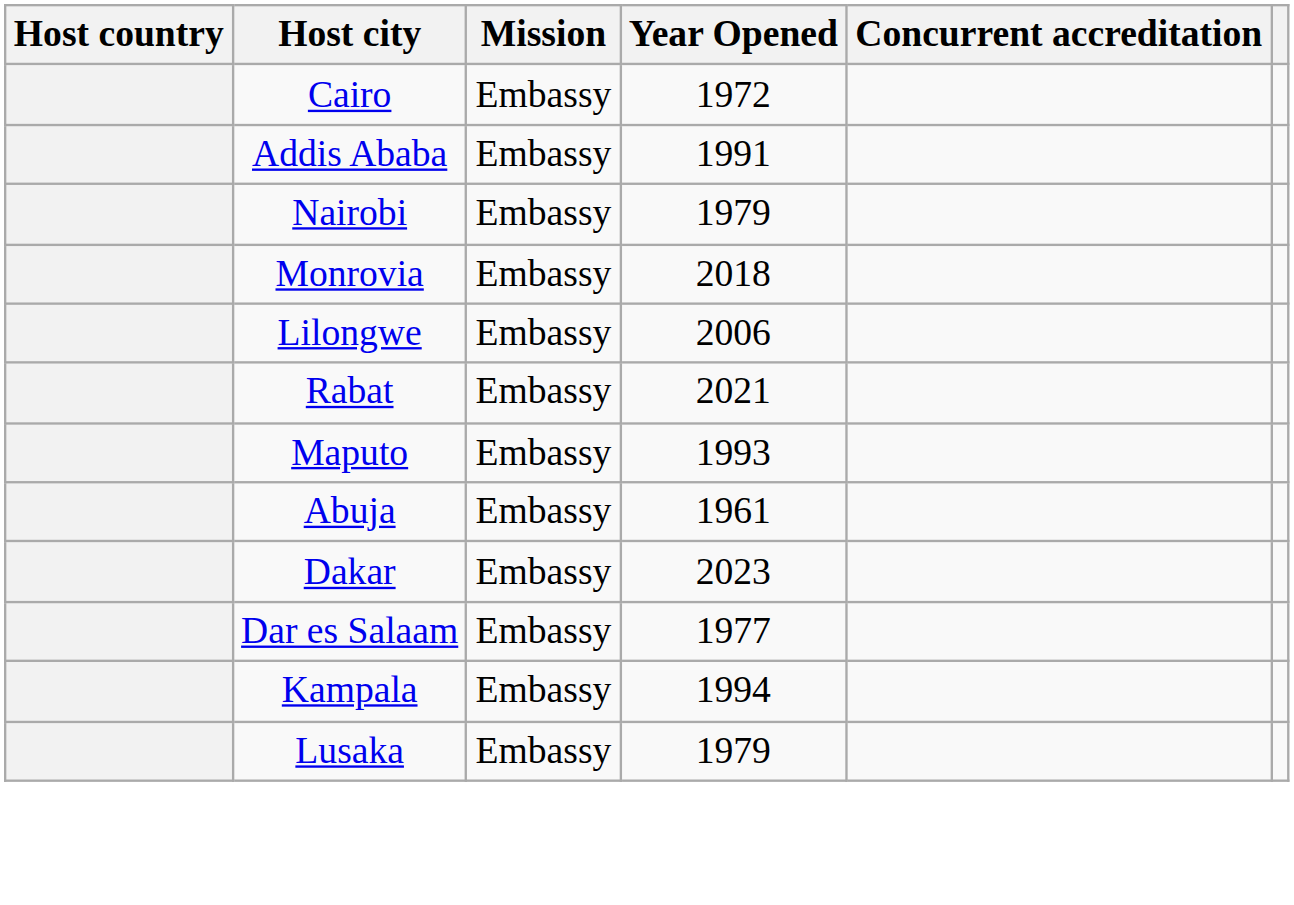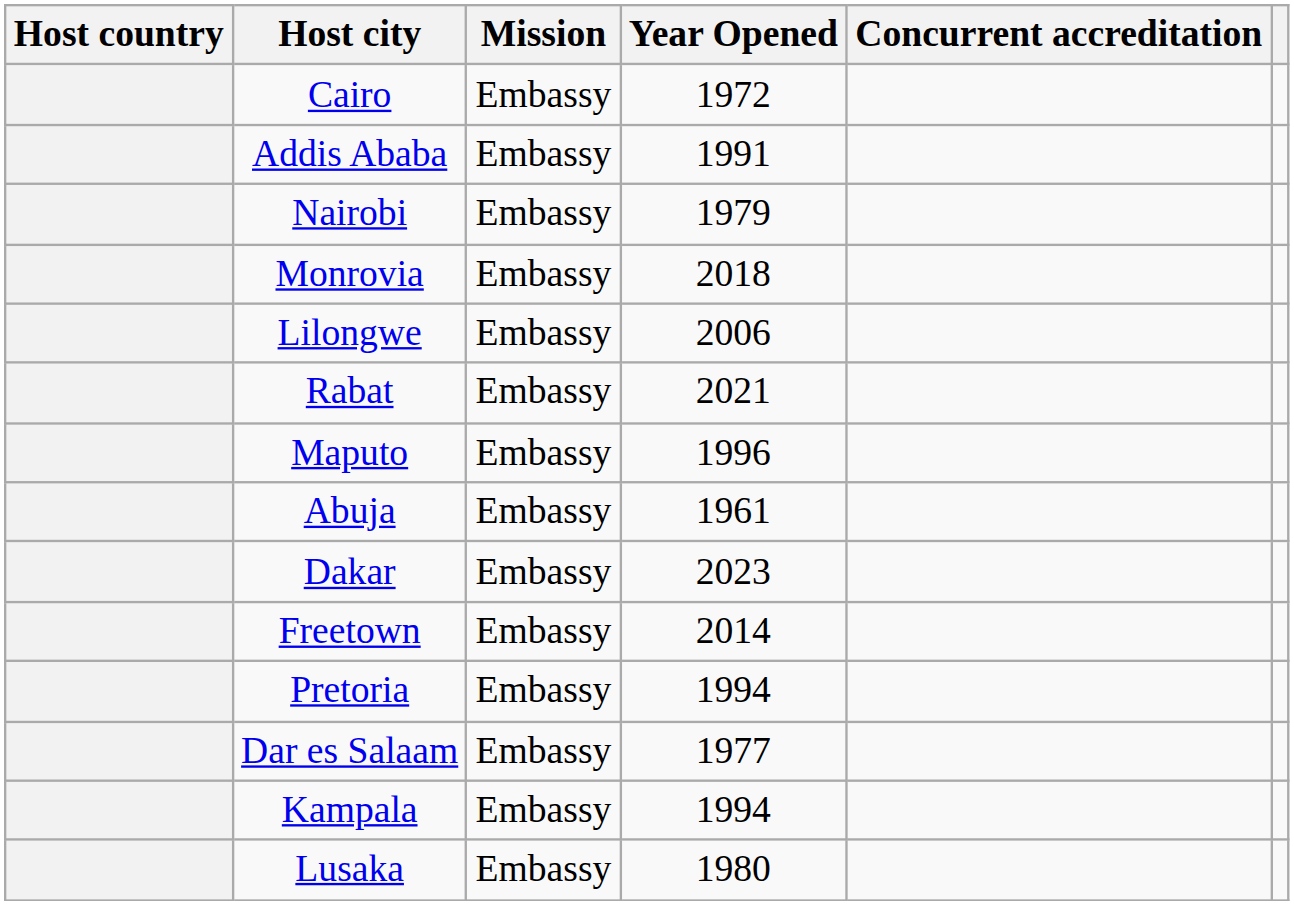Maputo | Year Opened: 1993 -> 1996
+ row: Freetown | Embassy | 2014
+ row: Pretoria | Embassy | 1994
Lusaka | Year Opened: 1979 -> 1980
